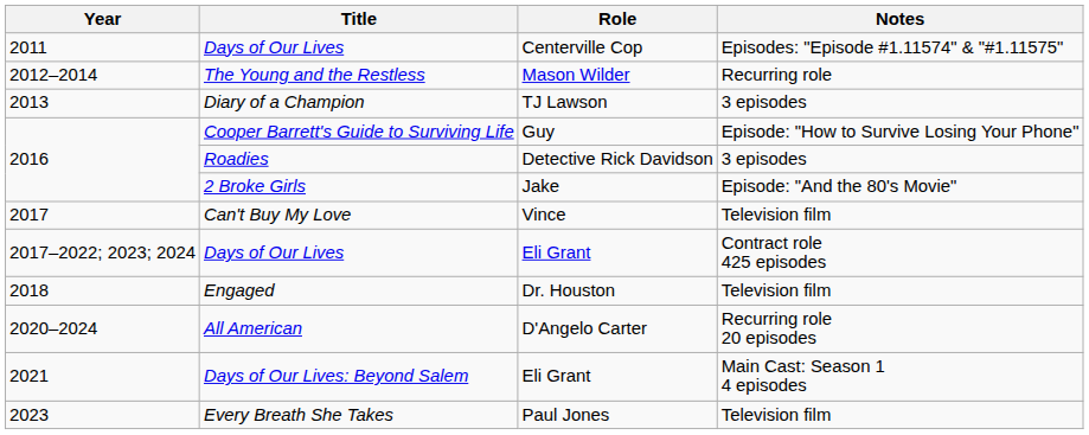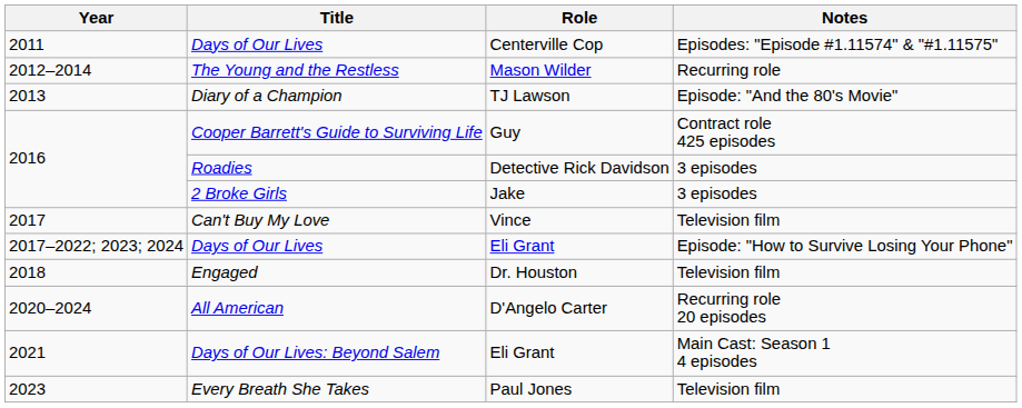Diary of a Champion | Notes: 3 episodes -> Episode: "And the 80's Movie"
Cooper Barrett's Guide to Surviving Life | Notes: Episode: "How to Survive Losing Your Phone" -> Contract role 425 episodes
2 Broke Girls | Notes: Episode: "And the 80's Movie" -> 3 episodes
Days of Our Lives / Eli Grant | Notes: Contract role 425 episodes -> Episode: "How to Survive Losing Your Phone"
